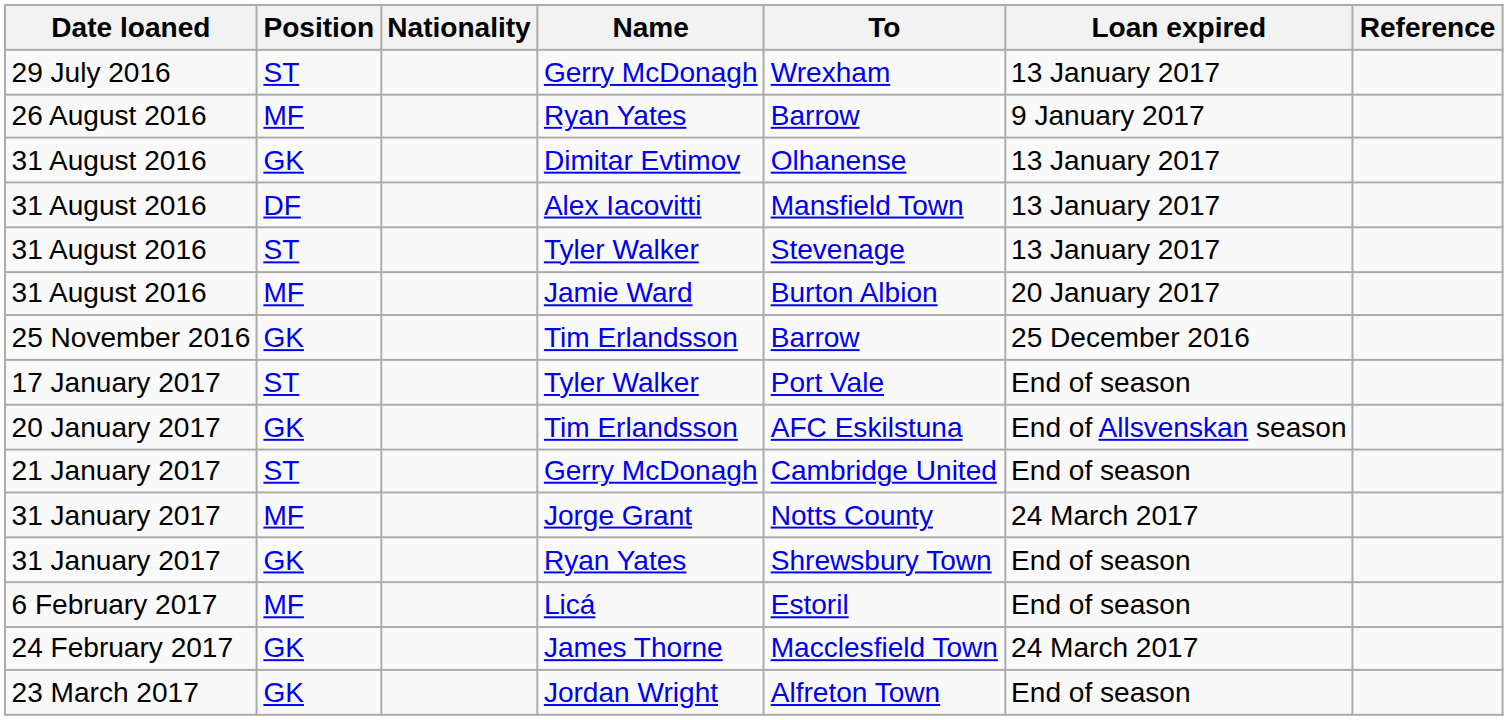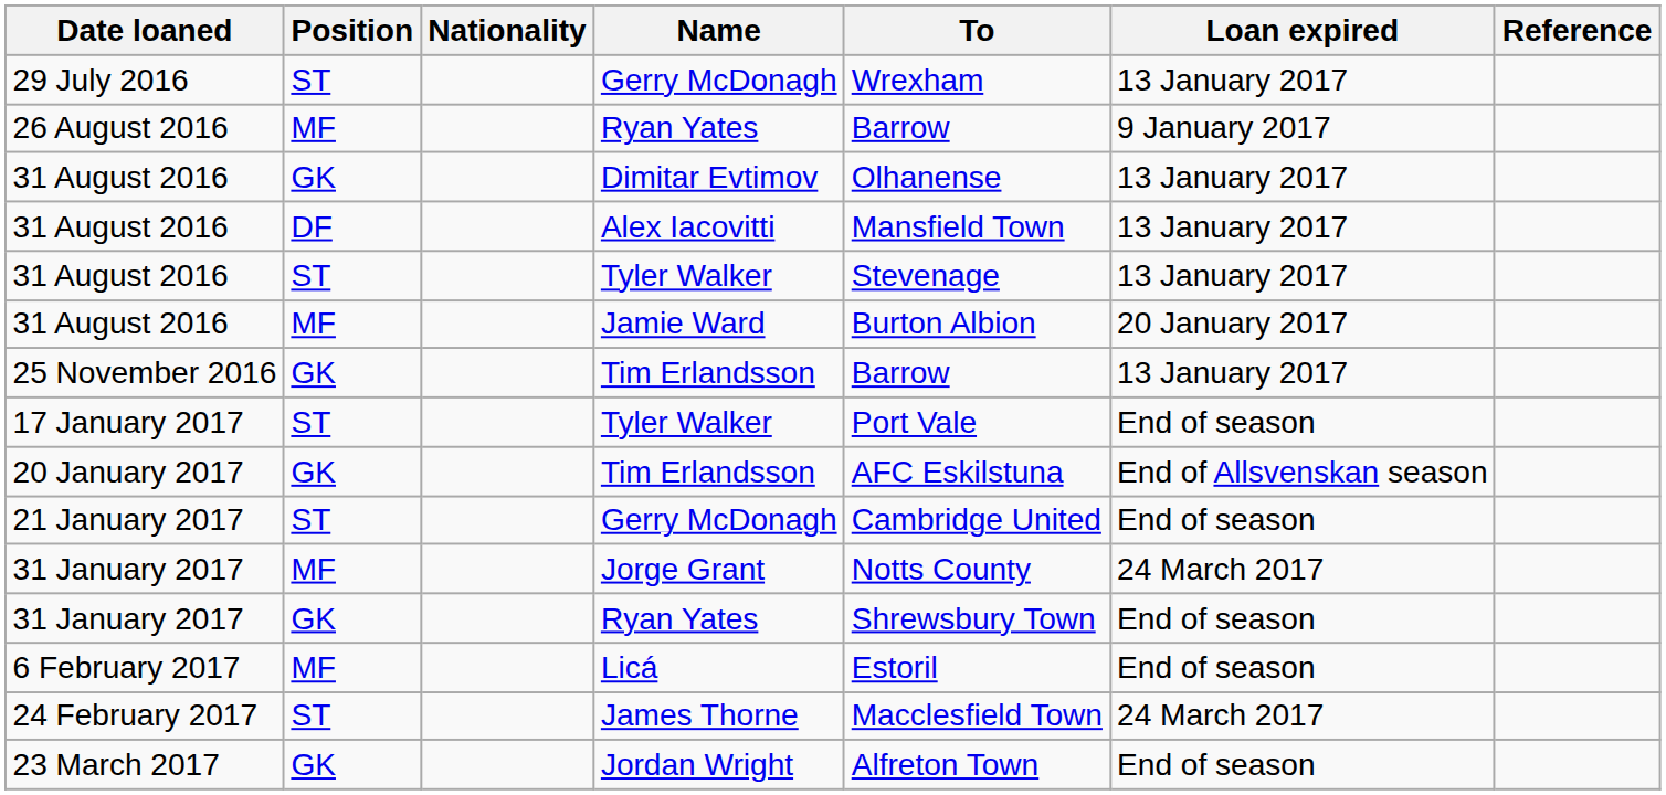25 November 2016 | Loan expired: 25 December 2016 -> 13 January 2017
24 February 2017 | Position: GK -> ST
